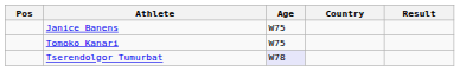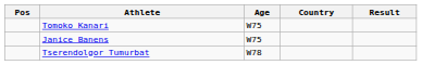rows swapped: Janice Banens <-> Tomoko Kanari
Tserendolgor Tumurbat | Age: lavender background -> no background
